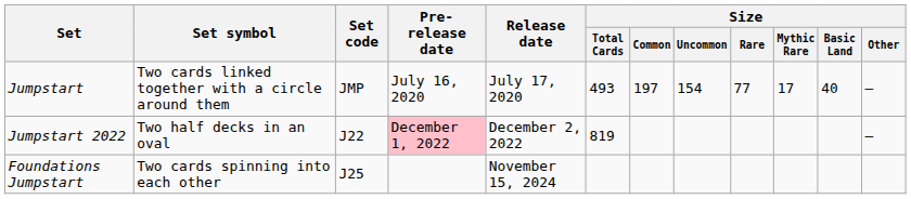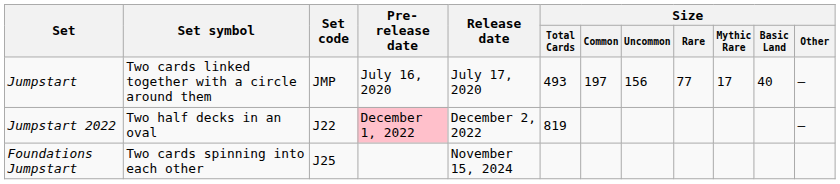Jumpstart | Size / Uncommon: 154 -> 156
